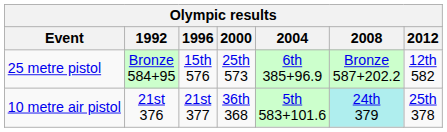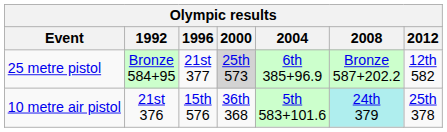25 metre pistol | 1996: 15th 576 -> 21st 377
25 metre pistol | 2000: no background -> lightgrey background
10 metre air pistol | 1996: 21st 377 -> 15th 576
